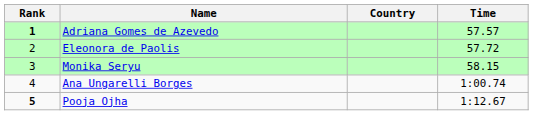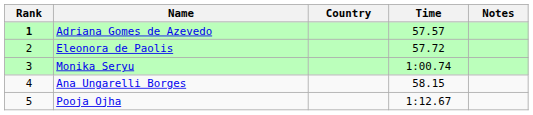+ column: Notes
Monika Seryu | Time: 58.15 -> 1:00.74
Ana Ungarelli Borges | Time: 1:00.74 -> 58.15
Pooja Ojha | Rank: bold -> normal
